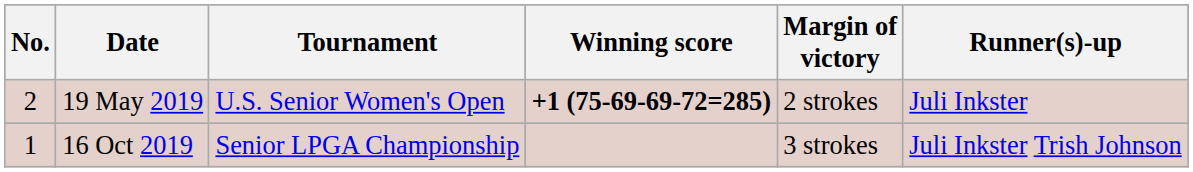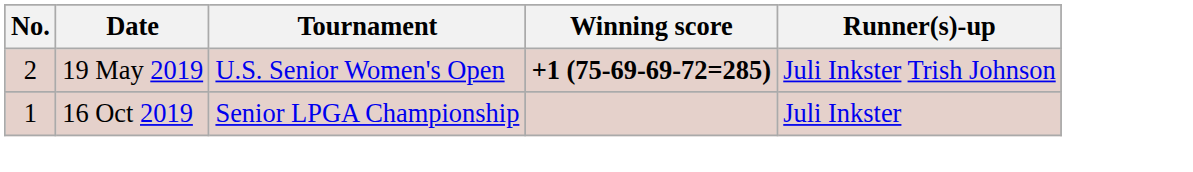- column: Margin of victory | 2 strokes | 3 strokes
19 May 2019 | Runner(s)-up: Juli Inkster -> Juli Inkster Trish Johnson
16 Oct 2019 | Runner(s)-up: Juli Inkster Trish Johnson -> Juli Inkster
